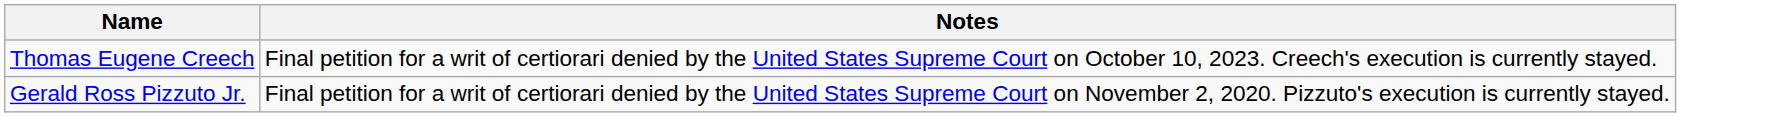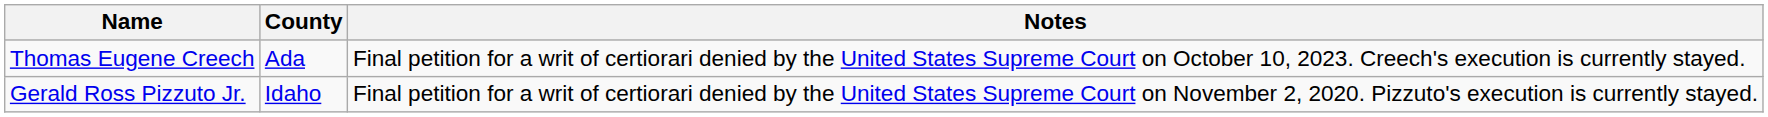+ column: County | Ada | Idaho
